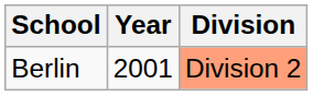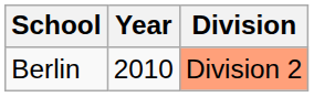Berlin | Year: 2001 -> 2010
